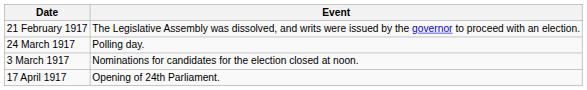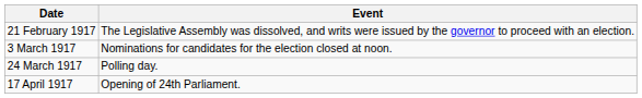rows swapped: 3 March 1917 <-> 24 March 1917
